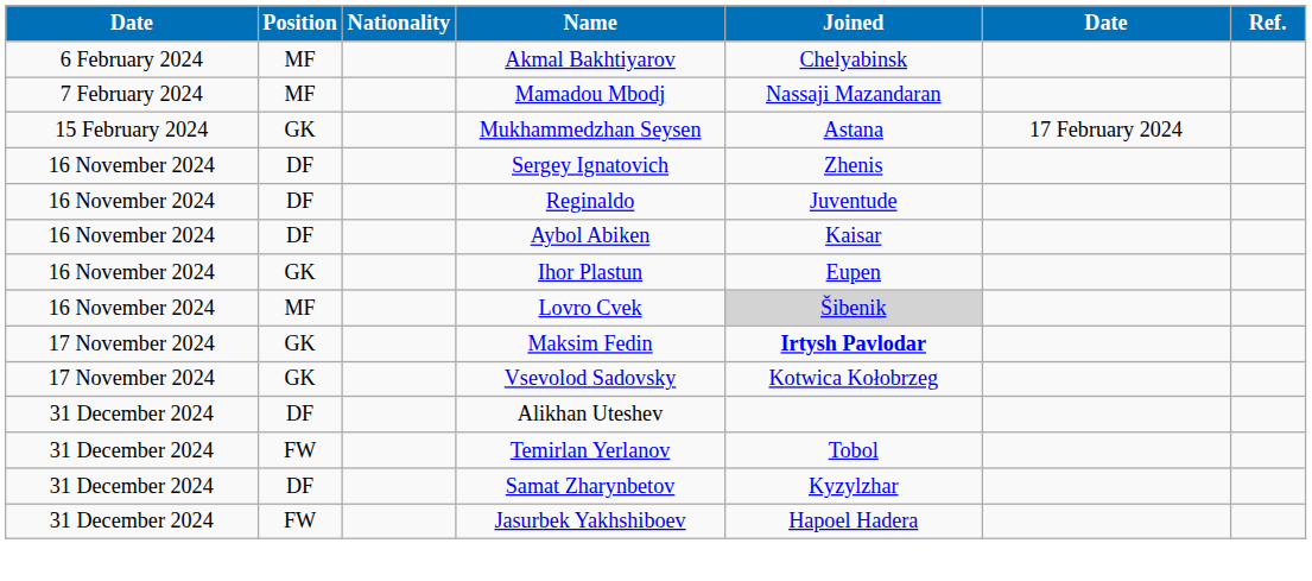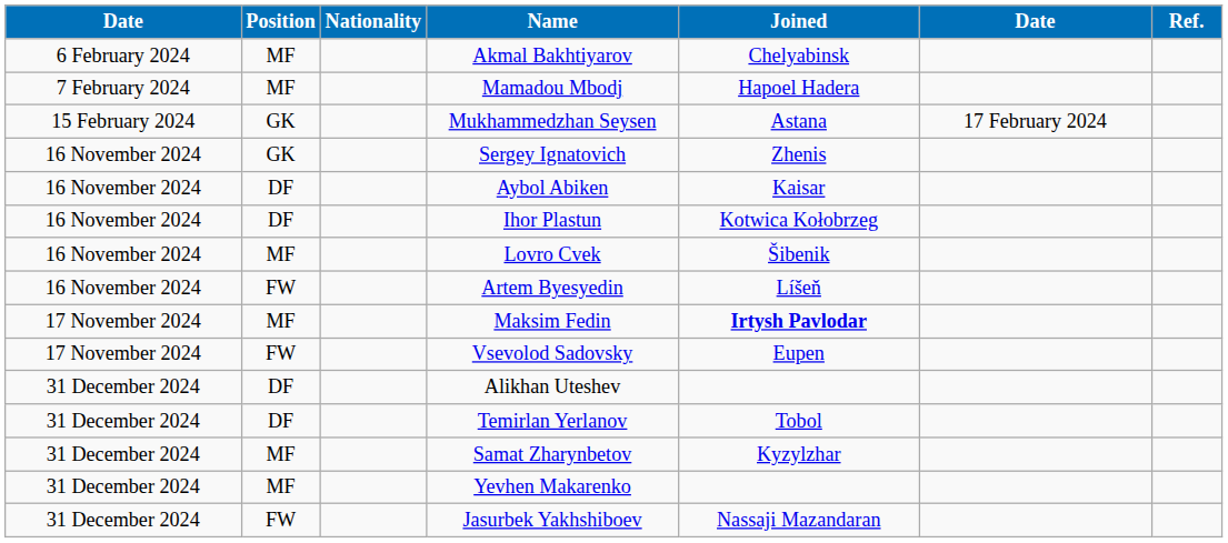Mamadou Mbodj | Joined: Nassaji Mazandaran -> Hapoel Hadera
Sergey Ignatovich | Position: DF -> GK
- row: 16 November 2024 | DF | Reginaldo | Juventude
Ihor Plastun | Position: GK -> DF
Ihor Plastun | Joined: Eupen -> Kotwica Kołobrzeg
Lovro Cvek | Joined: lightgrey background -> no background
+ row: 16 November 2024 | FW | Artem Byesyedin | Líšeň
Maksim Fedin | Position: GK -> MF
Vsevolod Sadovsky | Position: GK -> FW
Vsevolod Sadovsky | Joined: Kotwica Kołobrzeg -> Eupen
Temirlan Yerlanov | Position: FW -> DF
Samat Zharynbetov | Position: DF -> MF
+ row: 31 December 2024 | MF | Yevhen Makarenko
Jasurbek Yakhshiboev | Joined: Hapoel Hadera -> Nassaji Mazandaran
